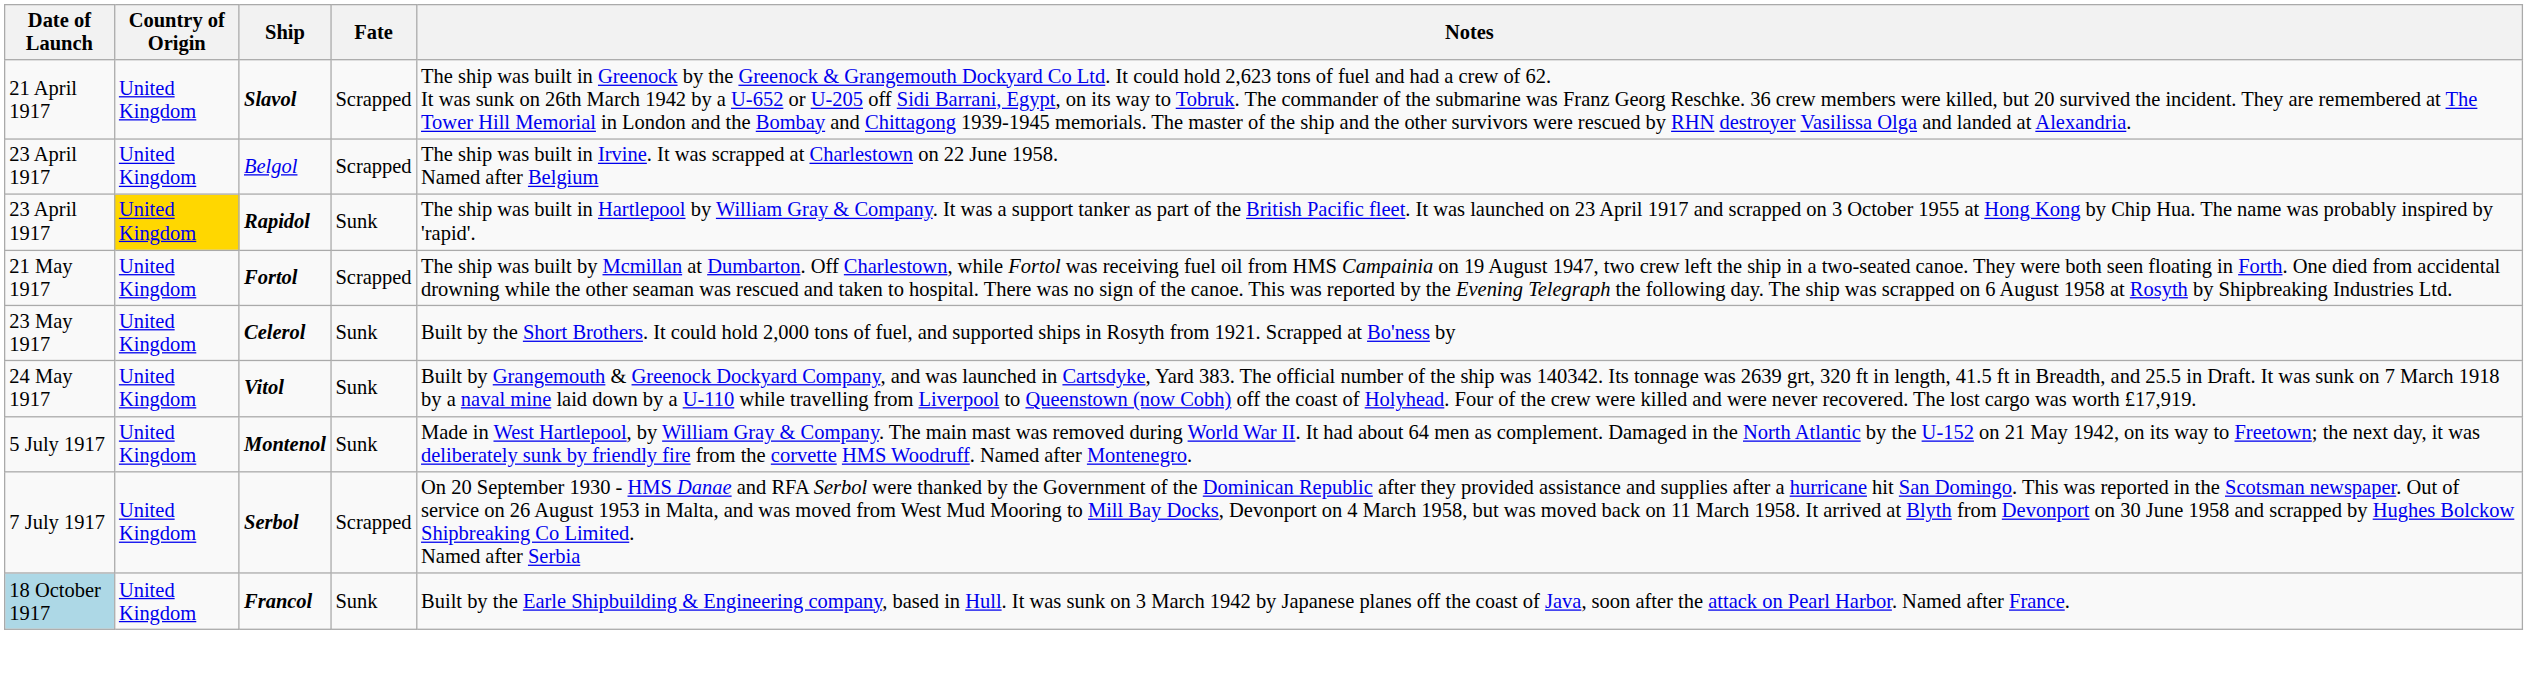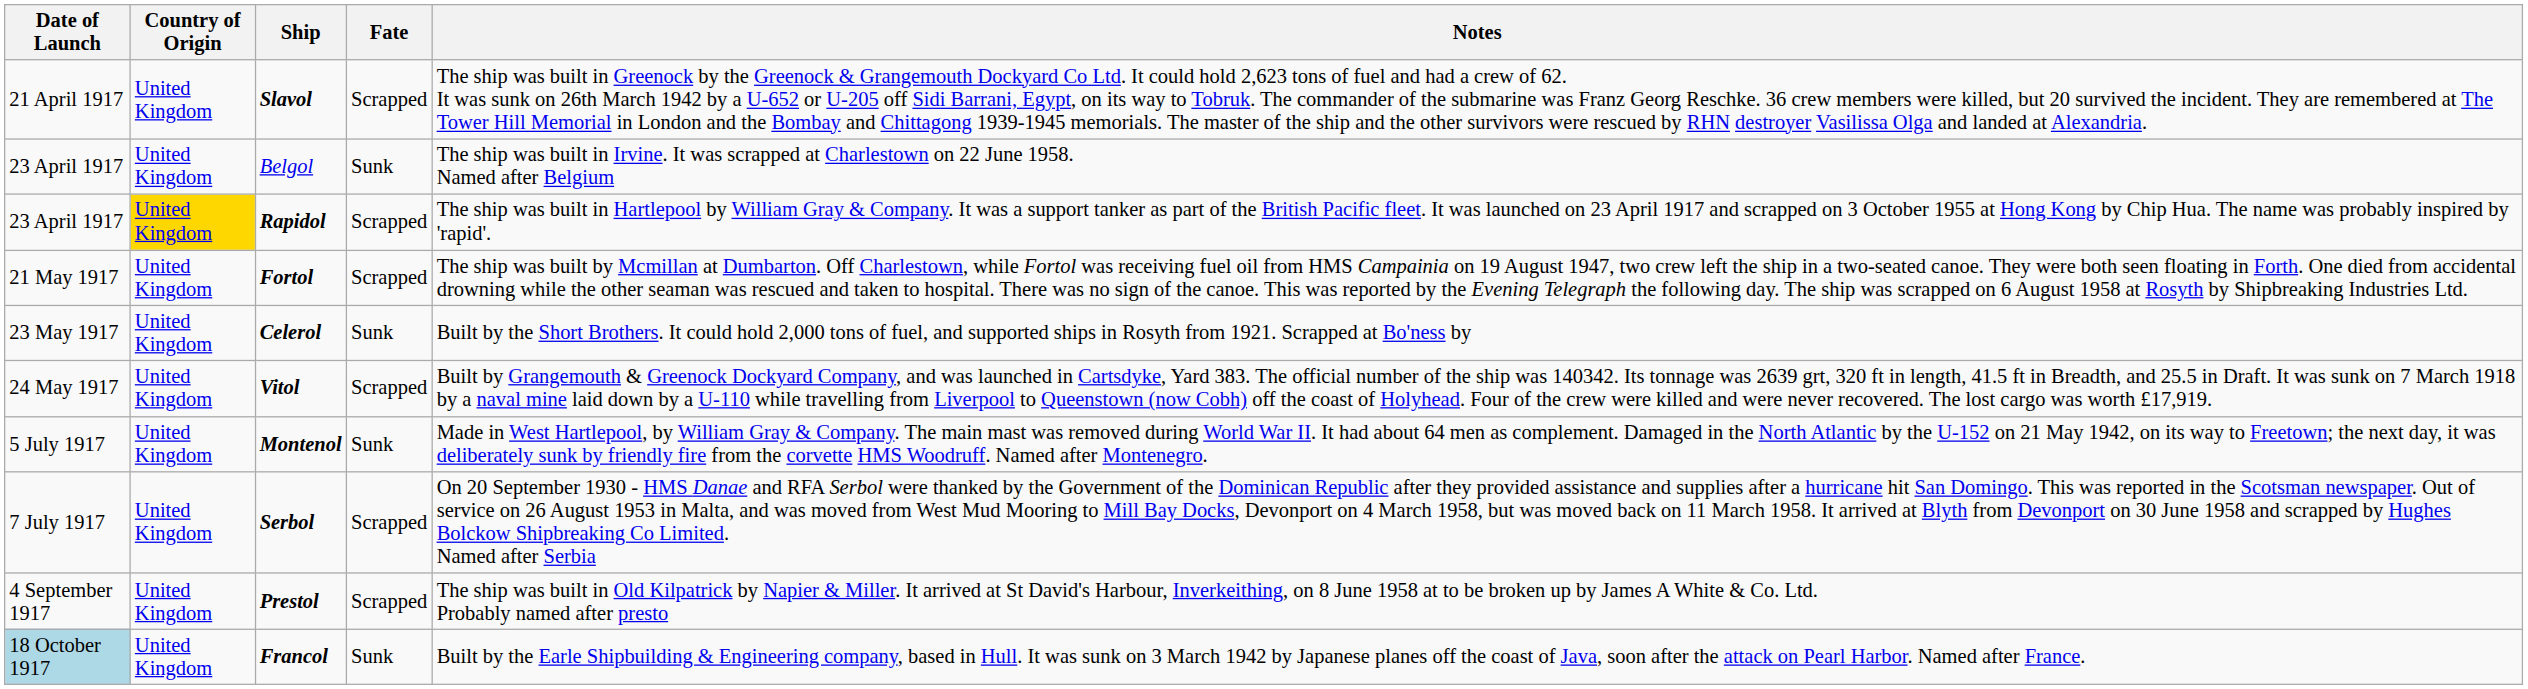Belgol | Fate: Scrapped -> Sunk
Rapidol | Fate: Sunk -> Scrapped
Vitol | Fate: Sunk -> Scrapped
+ row: 4 September 1917 | United Kingdom | Prestol | Scrapped | The ship was built in Old Kilpatrick by Napier & Miller. It arrived at St David's Harbour, Inverkeithing, on 8 June 1958 at to be broken up by James A White & Co. Ltd. Probably named after presto
